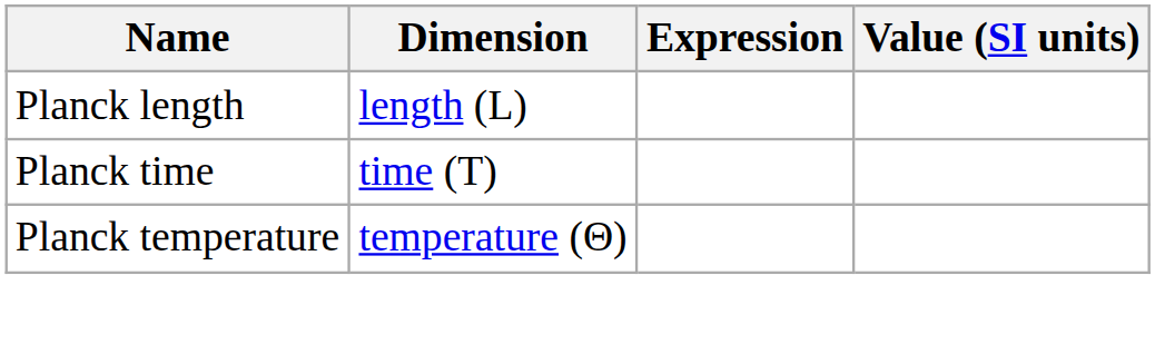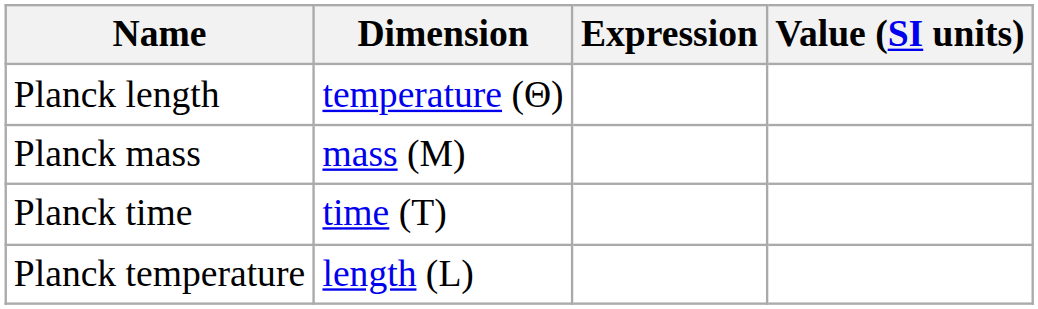Planck length | Dimension: length (L) -> temperature (Θ)
+ row: Planck mass | mass (M)
Planck temperature | Dimension: temperature (Θ) -> length (L)
